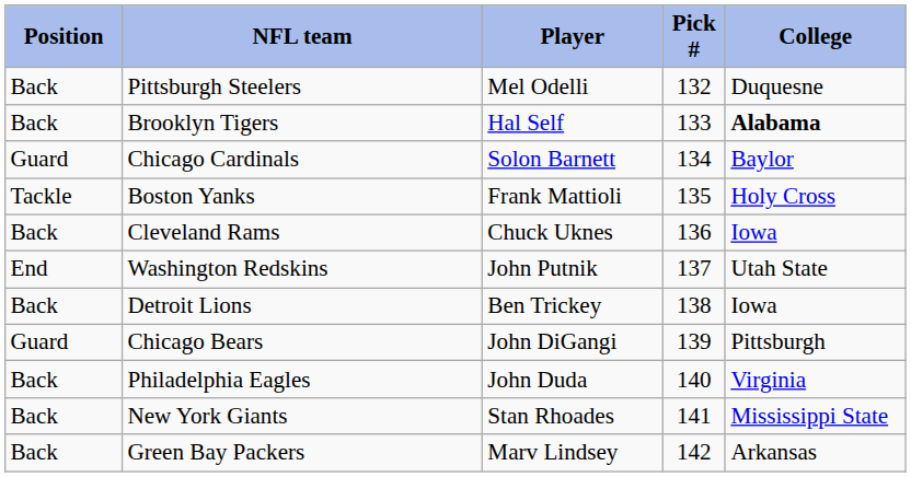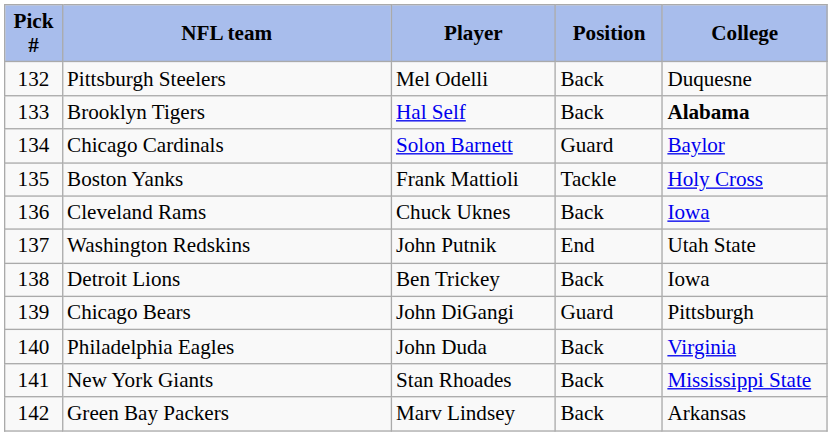columns swapped: Pick # <-> Position
